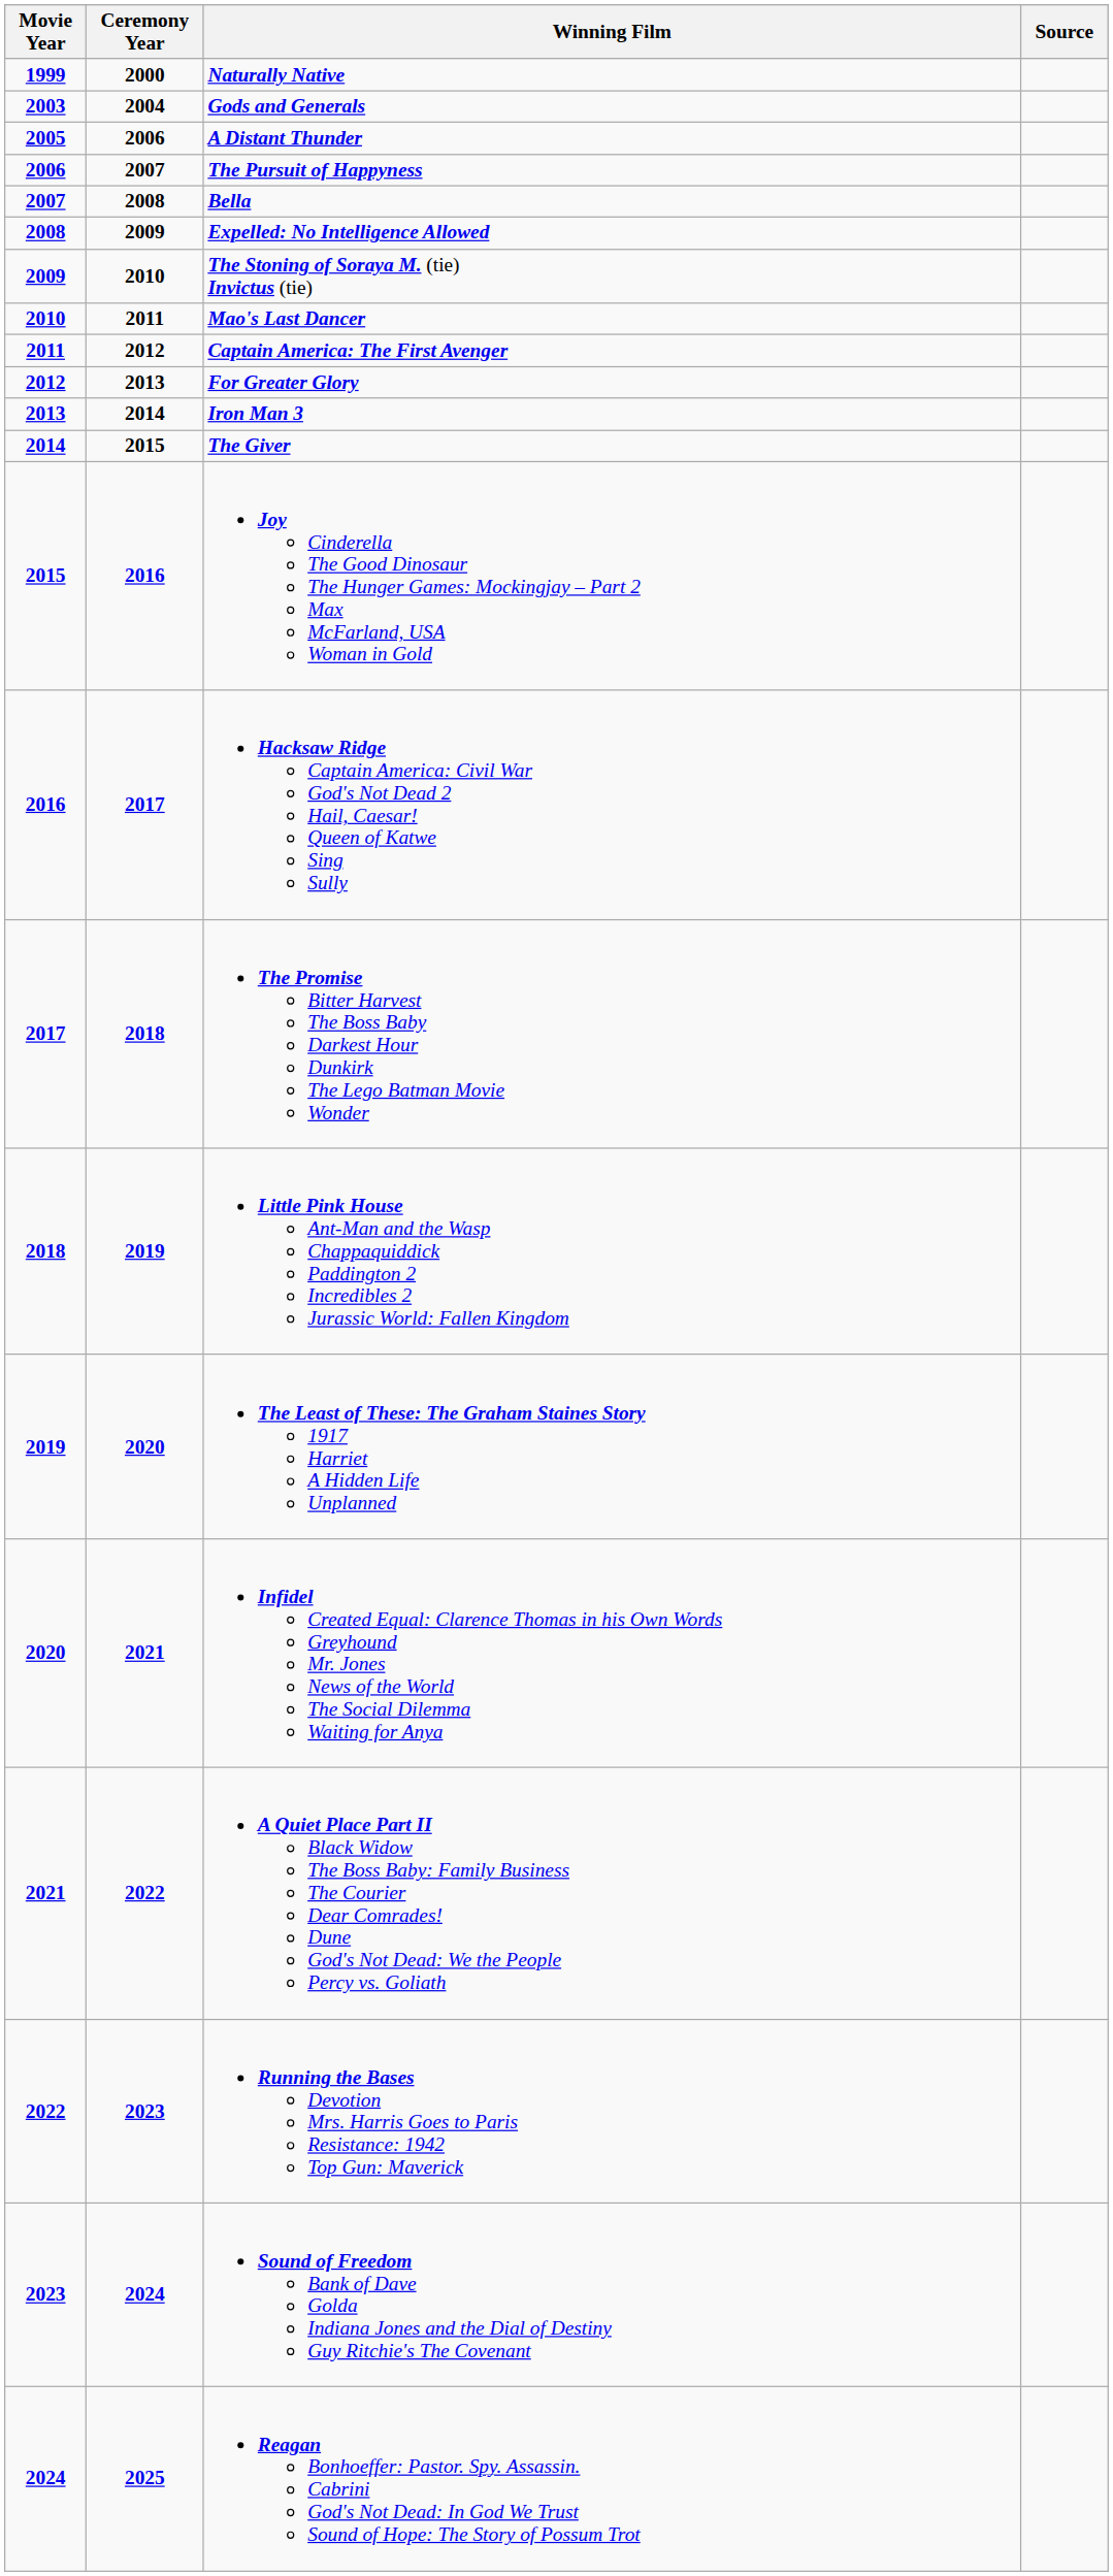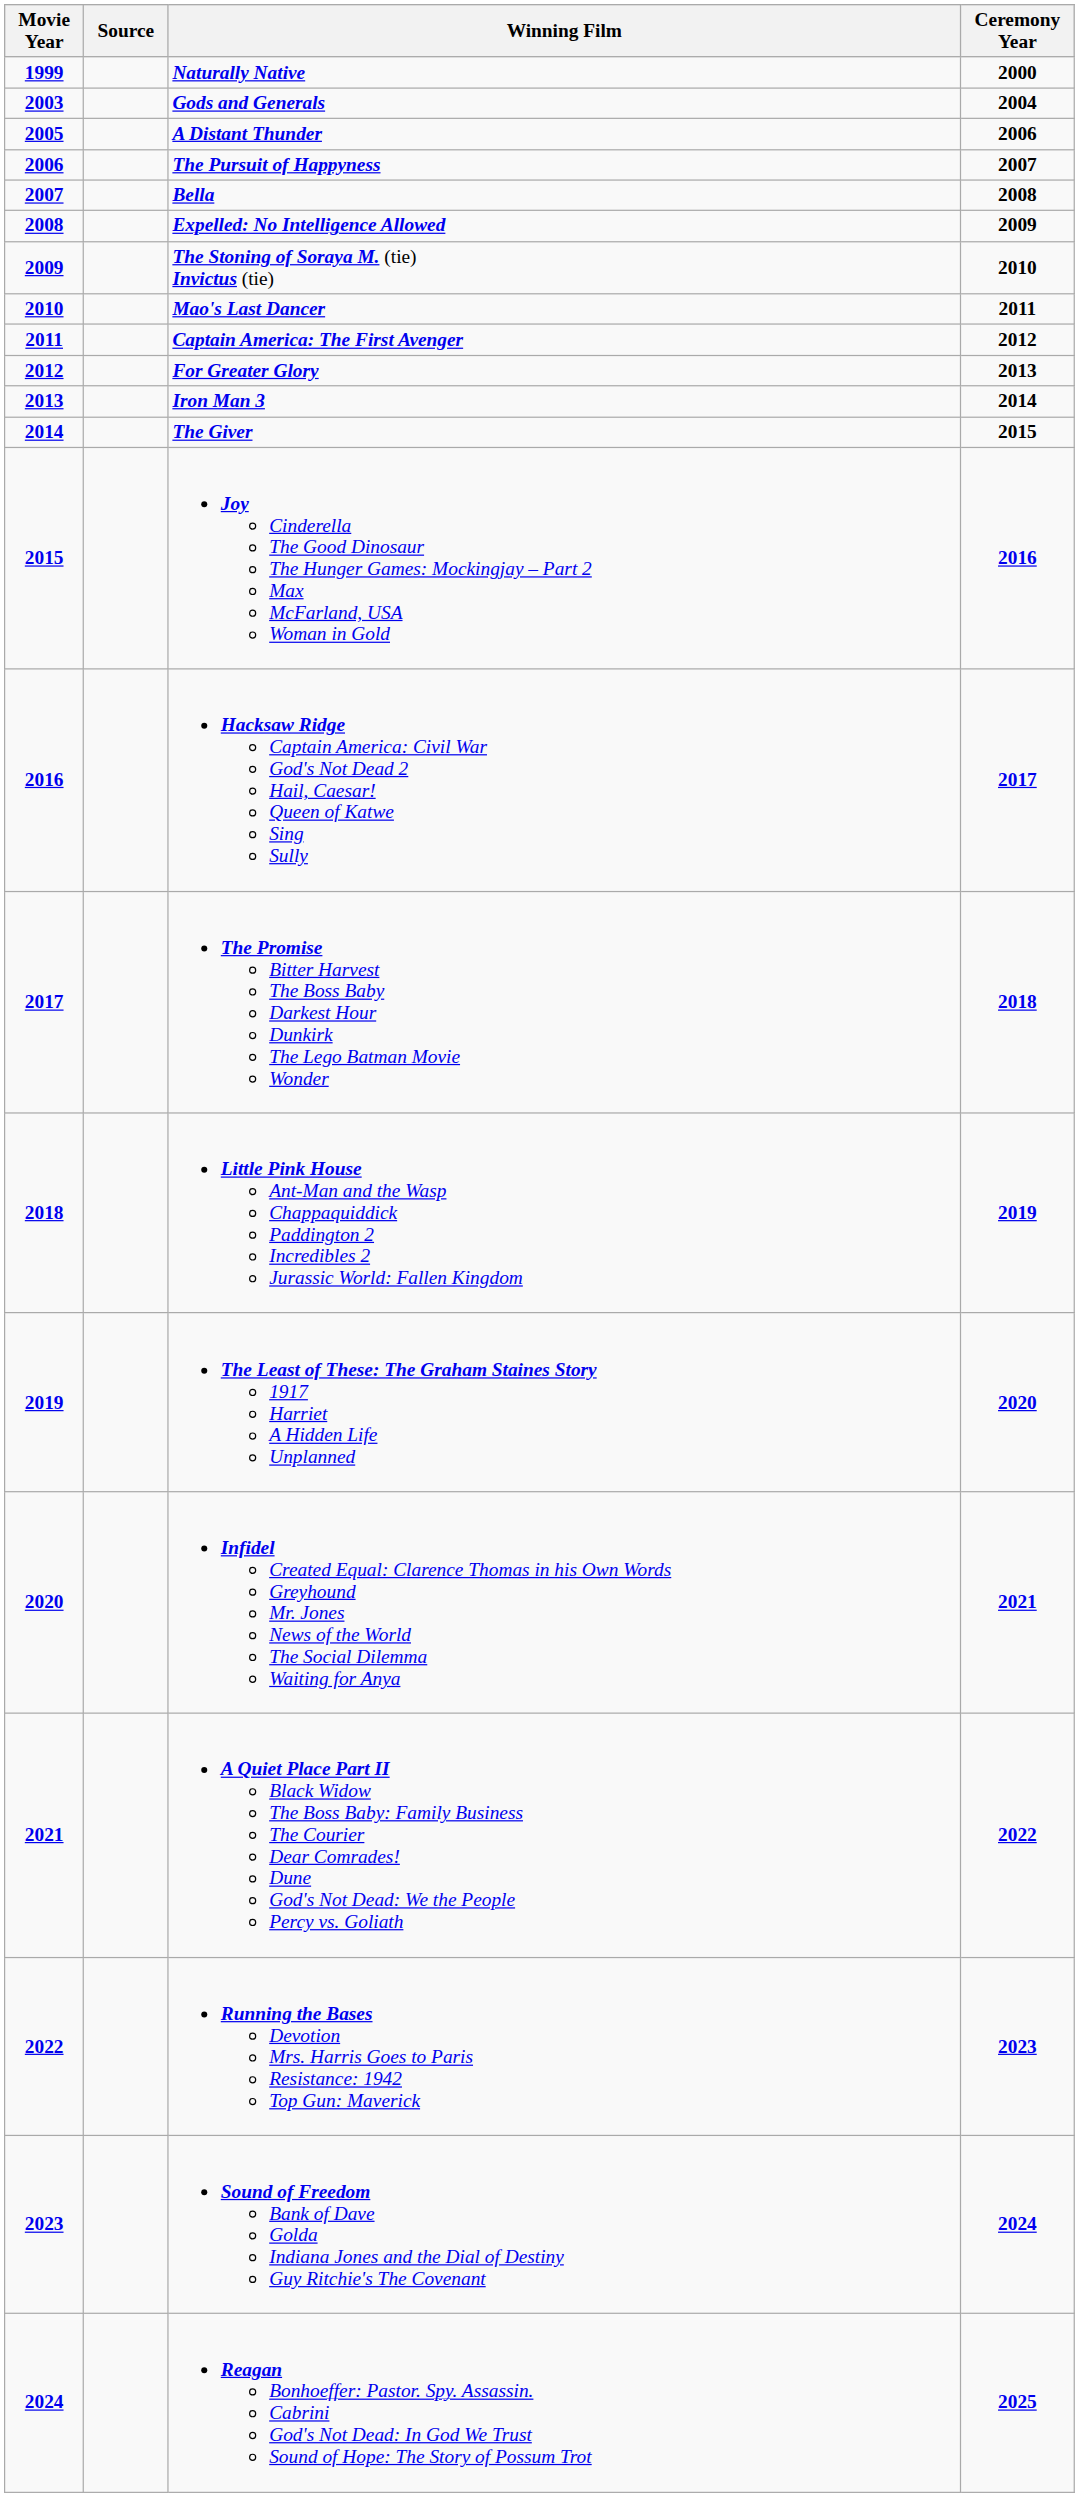columns swapped: Ceremony Year <-> Source
